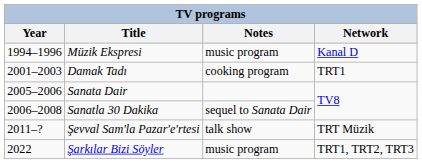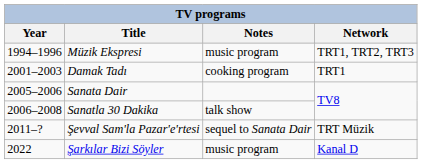Müzik Ekspresi | Network: Kanal D -> TRT1, TRT2, TRT3
Sanatla 30 Dakika | Notes: sequel to Sanata Dair -> talk show
Şevval Sam'la Pazar'e'rtesi | Notes: talk show -> sequel to Sanata Dair
Şarkılar Bizi Söyler | Network: TRT1, TRT2, TRT3 -> Kanal D
